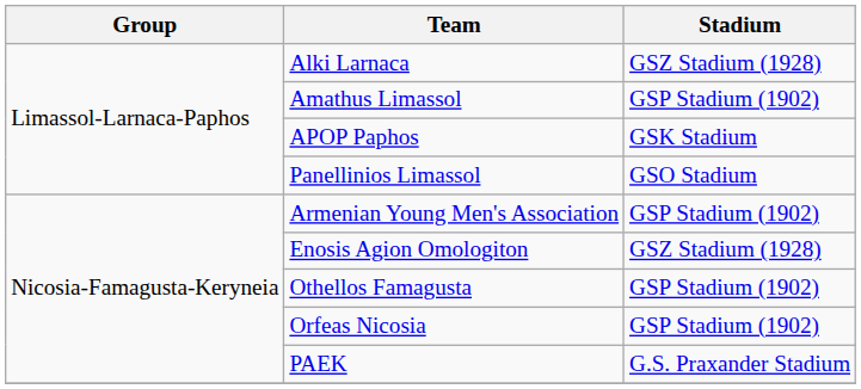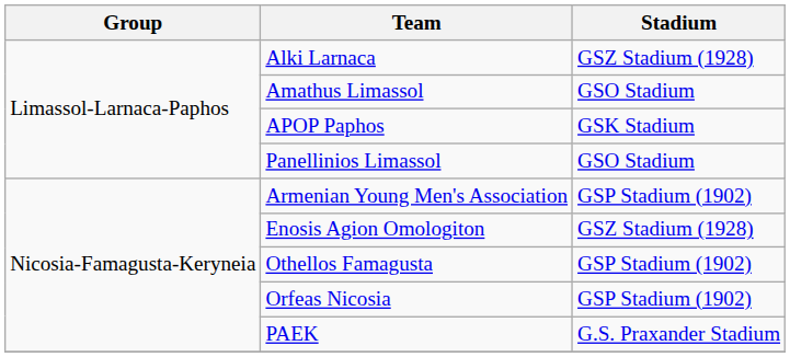Amathus Limassol | Stadium: GSP Stadium (1902) -> GSO Stadium
